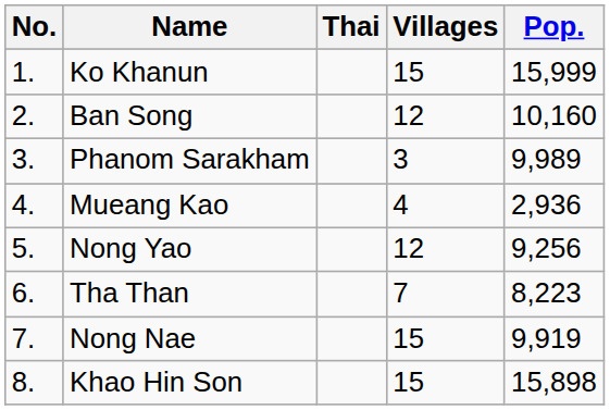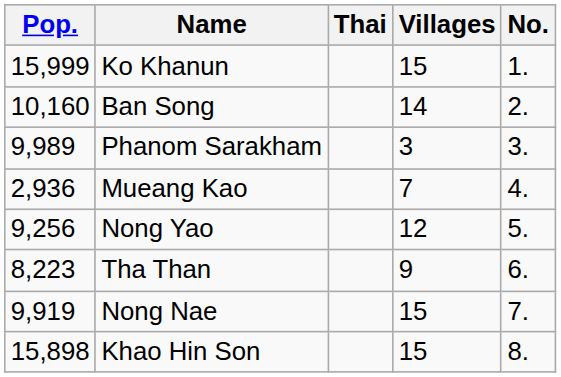columns swapped: No. <-> Pop.
Ban Song | Villages: 12 -> 14
Mueang Kao | Villages: 4 -> 7
Tha Than | Villages: 7 -> 9
